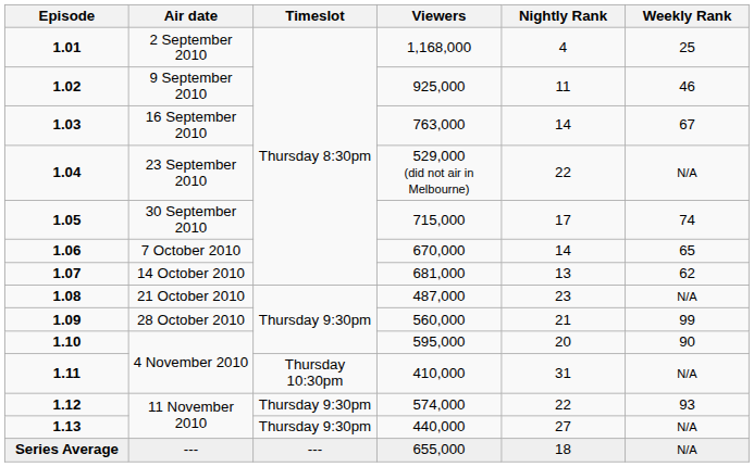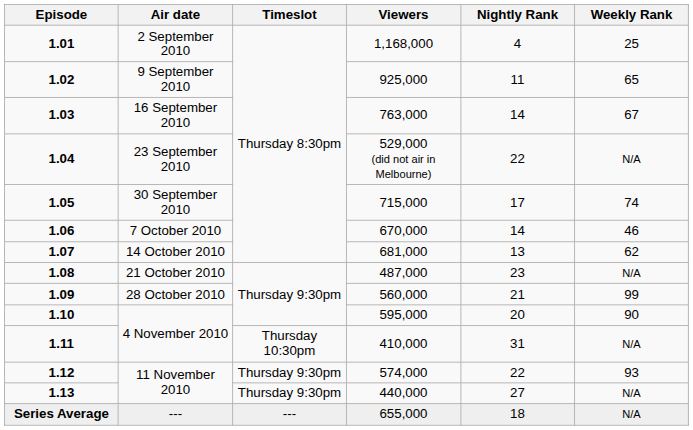1.02 | Weekly Rank: 46 -> 65
1.06 | Weekly Rank: 65 -> 46
